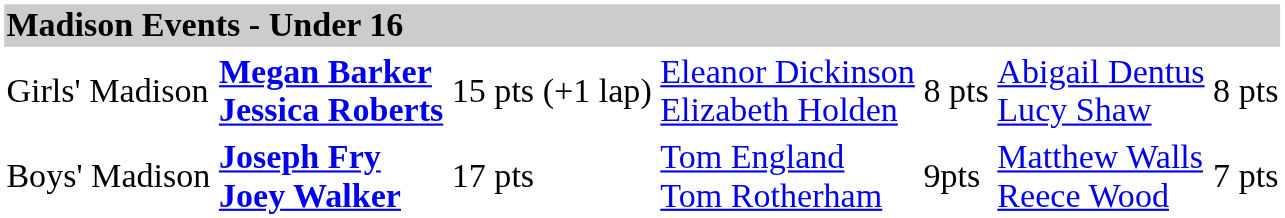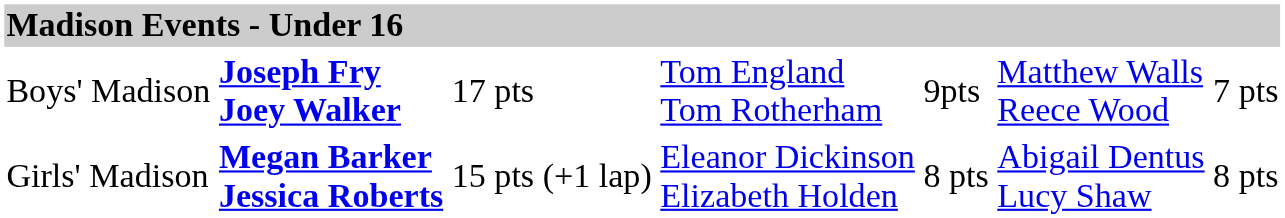rows swapped: Boys' Madison <-> Girls' Madison
